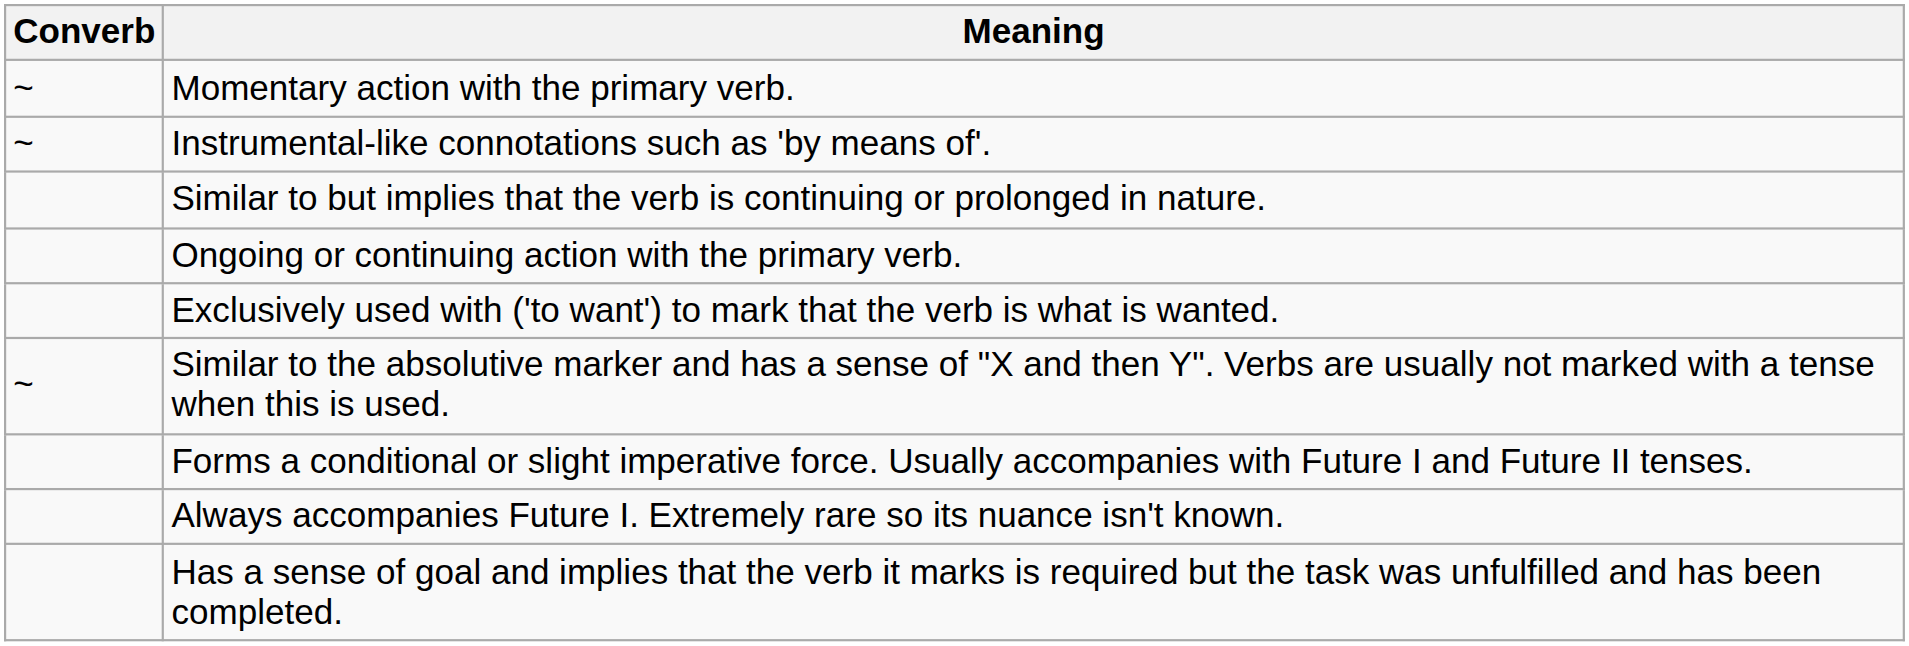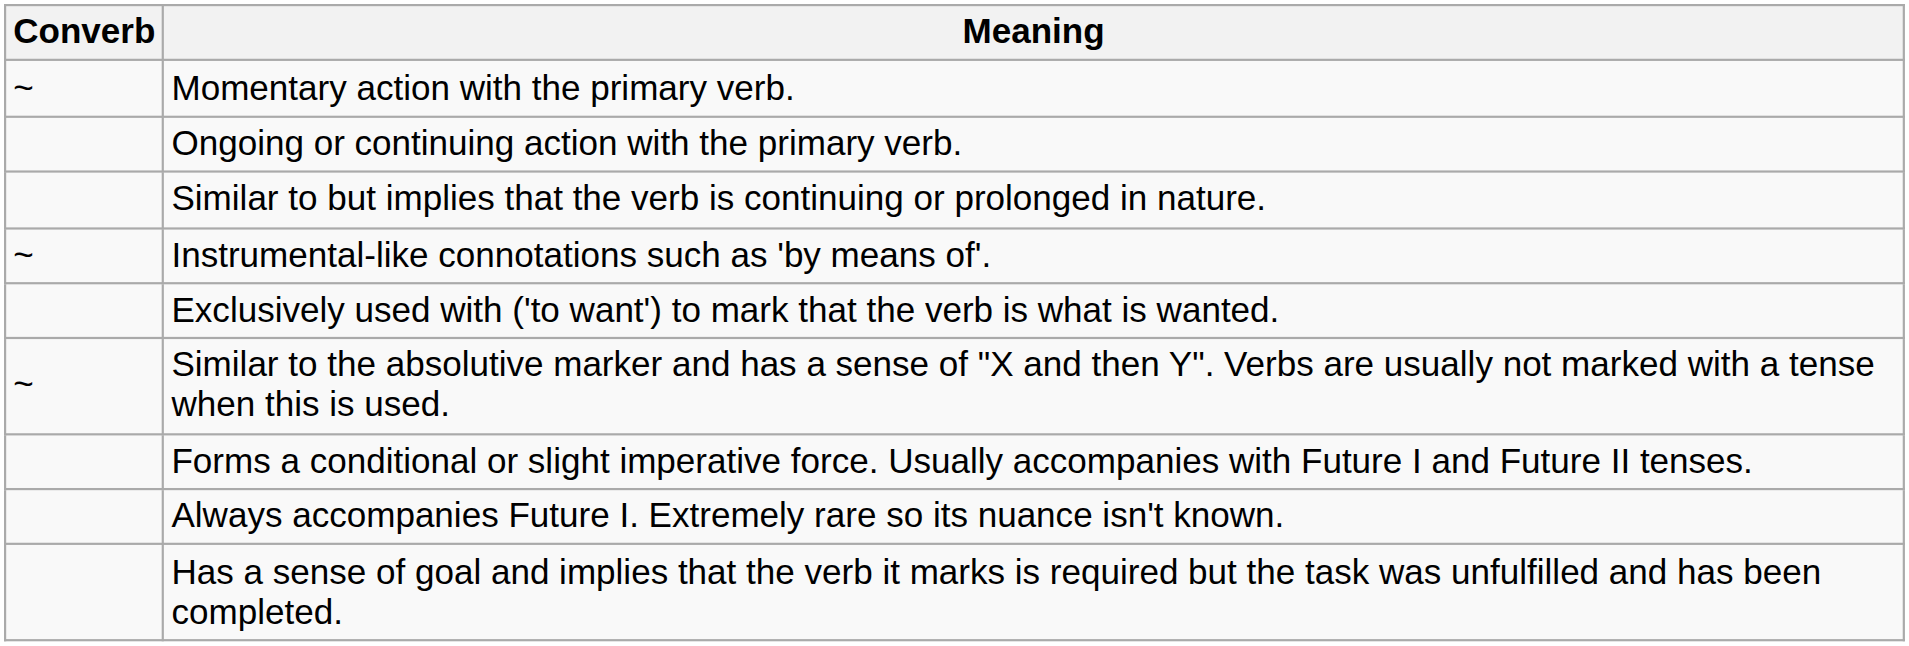rows swapped: Ongoing or continuing action with the primary verb. <-> Instrumental-like connotations such as 'by means of'.
